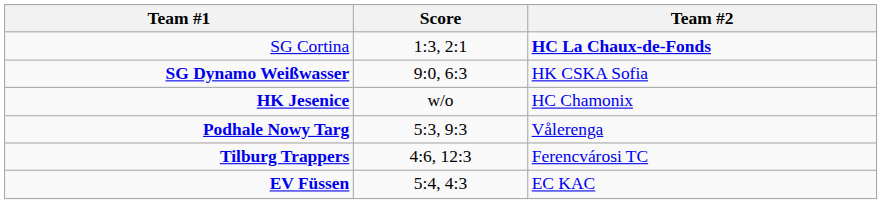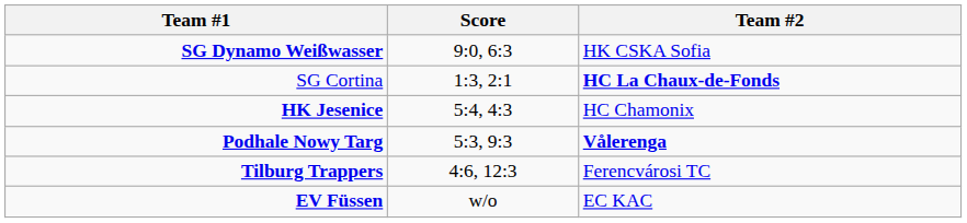rows swapped: SG Dynamo Weißwasser <-> SG Cortina
HK Jesenice | Score: w/o -> 5:4, 4:3
Podhale Nowy Targ | Team #2: normal -> bold
EV Füssen | Score: 5:4, 4:3 -> w/o
